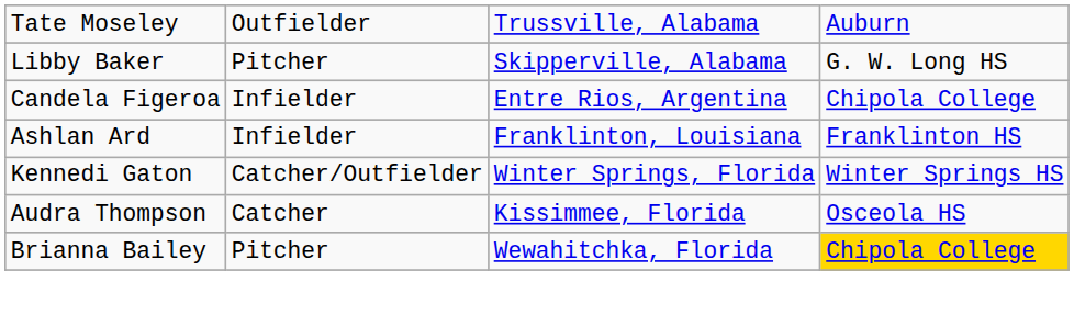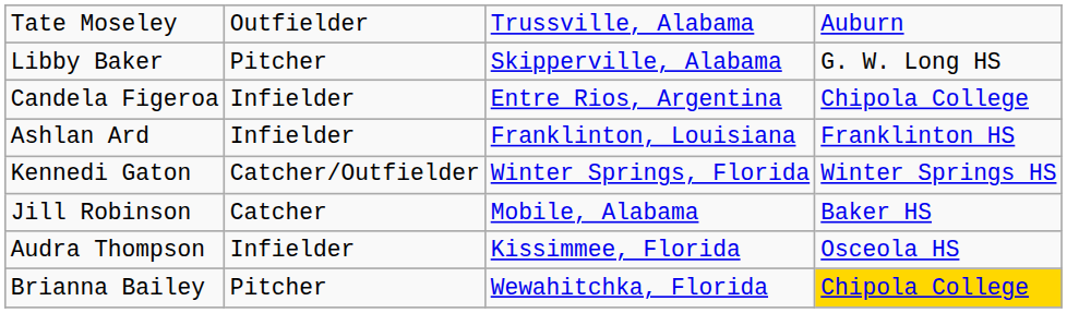+ row: Jill Robinson | Catcher | Mobile, Alabama | Baker HS
Audra Thompson | column 2: Catcher -> Infielder
